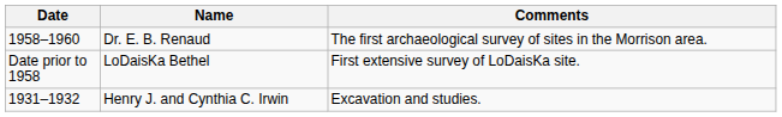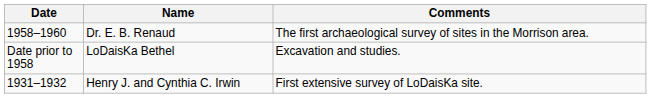LoDaisKa Bethel | Comments: First extensive survey of LoDaisKa site. -> Excavation and studies.
Henry J. and Cynthia C. Irwin | Comments: Excavation and studies. -> First extensive survey of LoDaisKa site.
